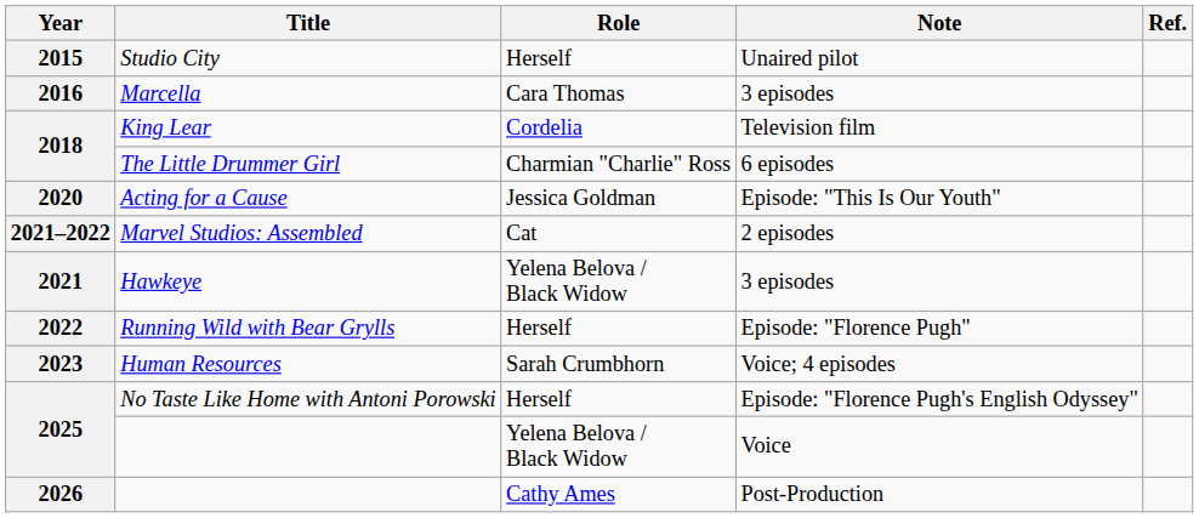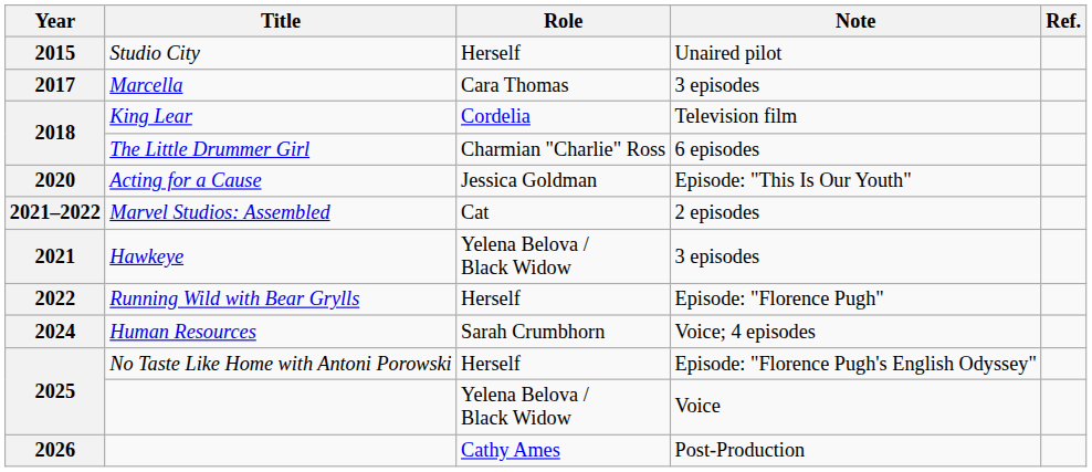Marcella | Year: 2016 -> 2017
Human Resources | Year: 2023 -> 2024
